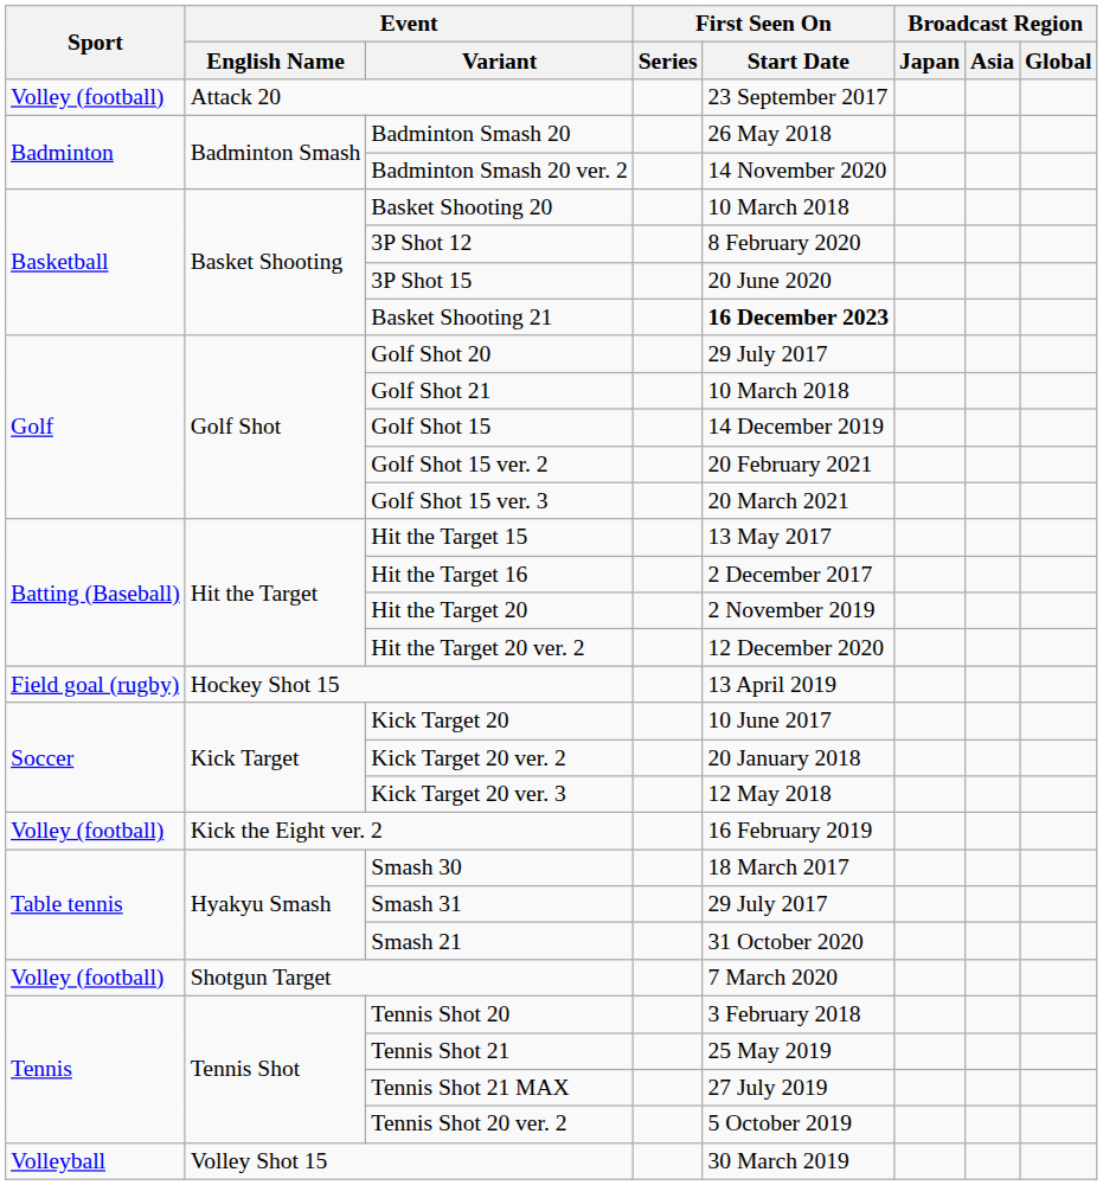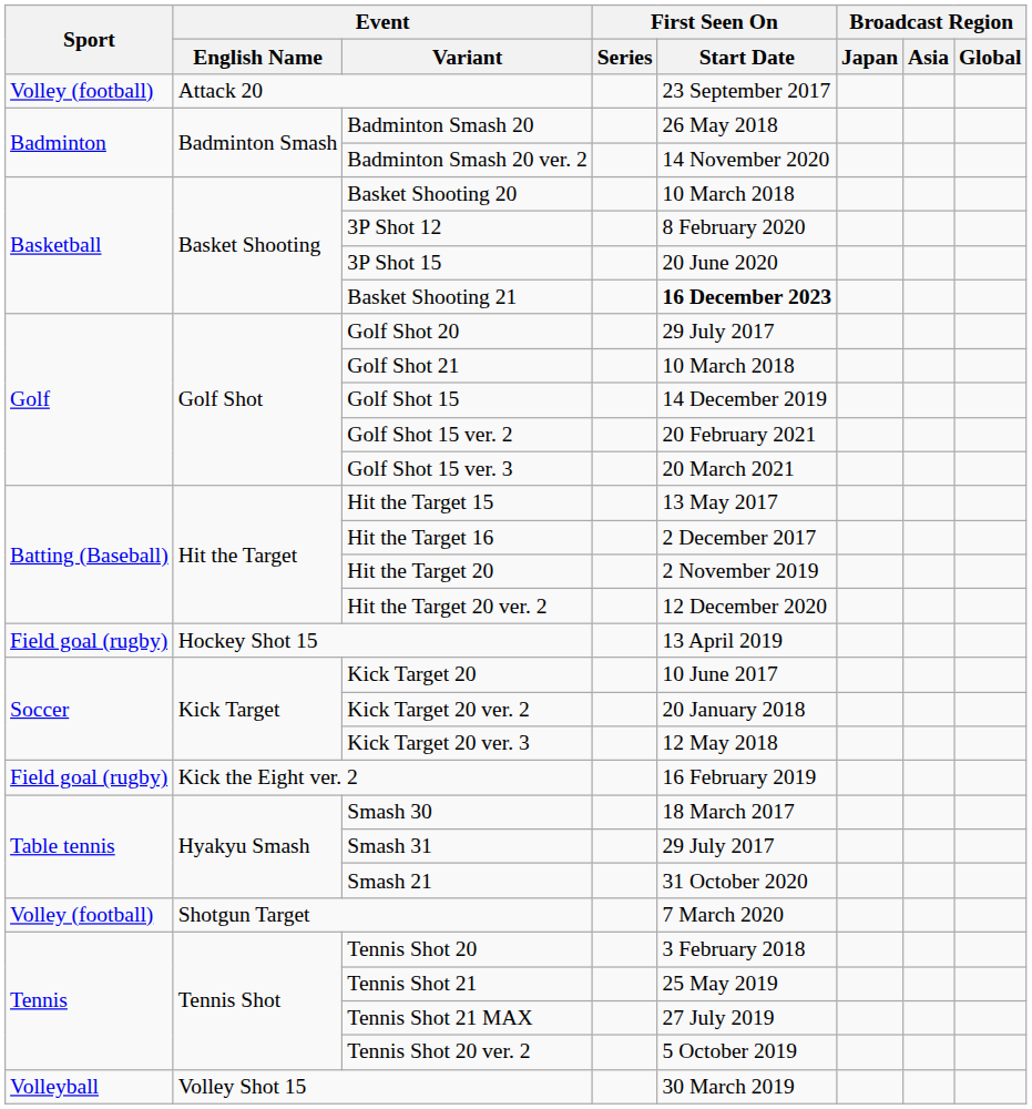Kick the Eight ver. 2 | Sport: Volley (football) -> Field goal (rugby)
